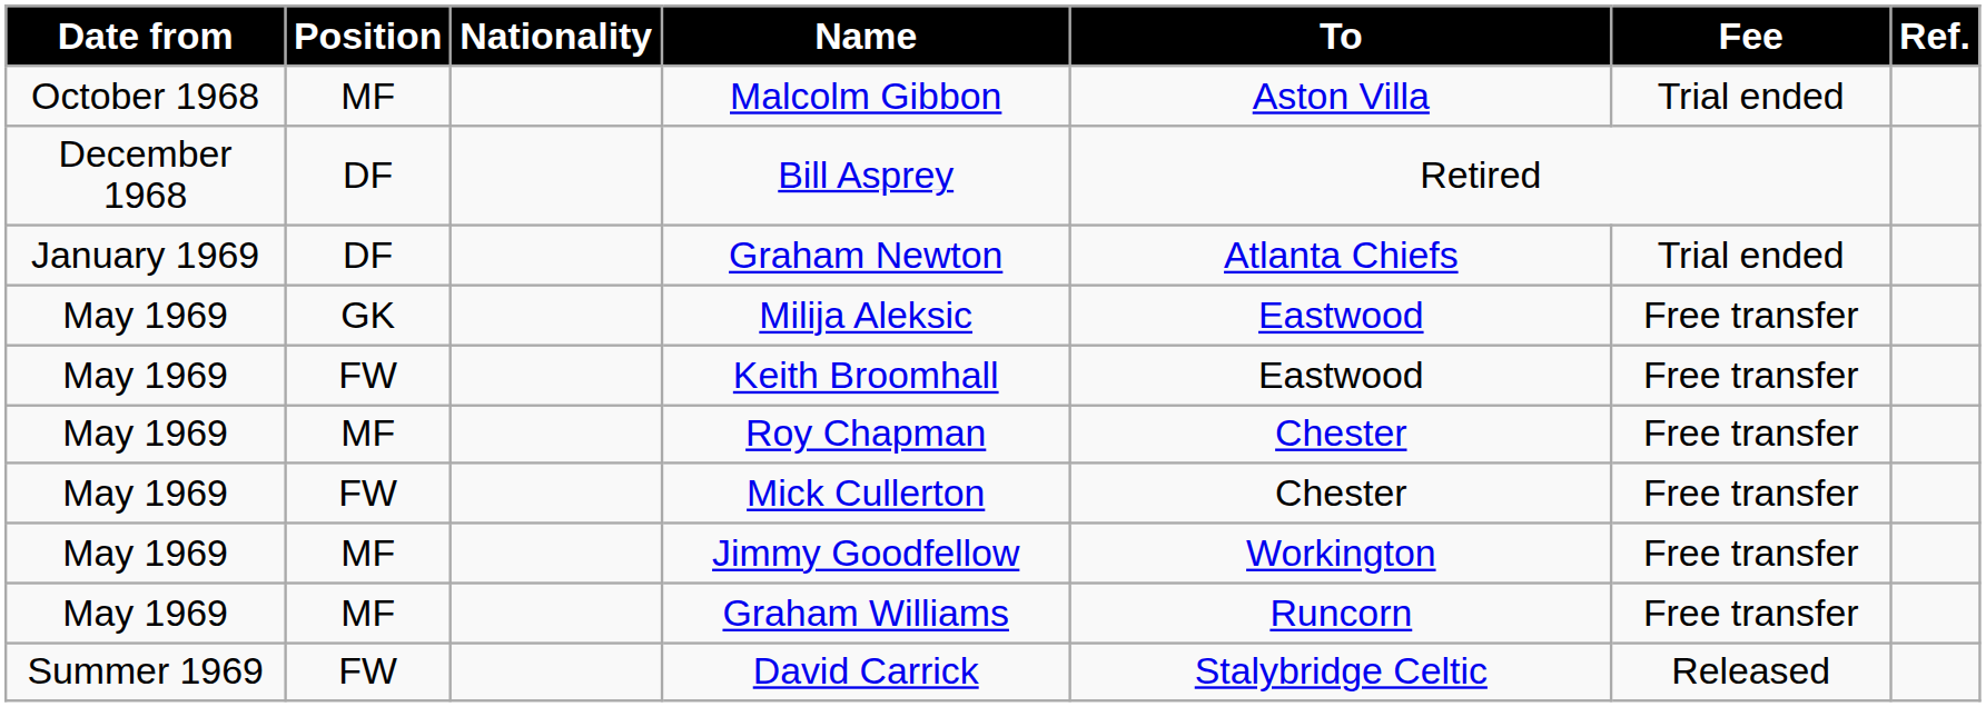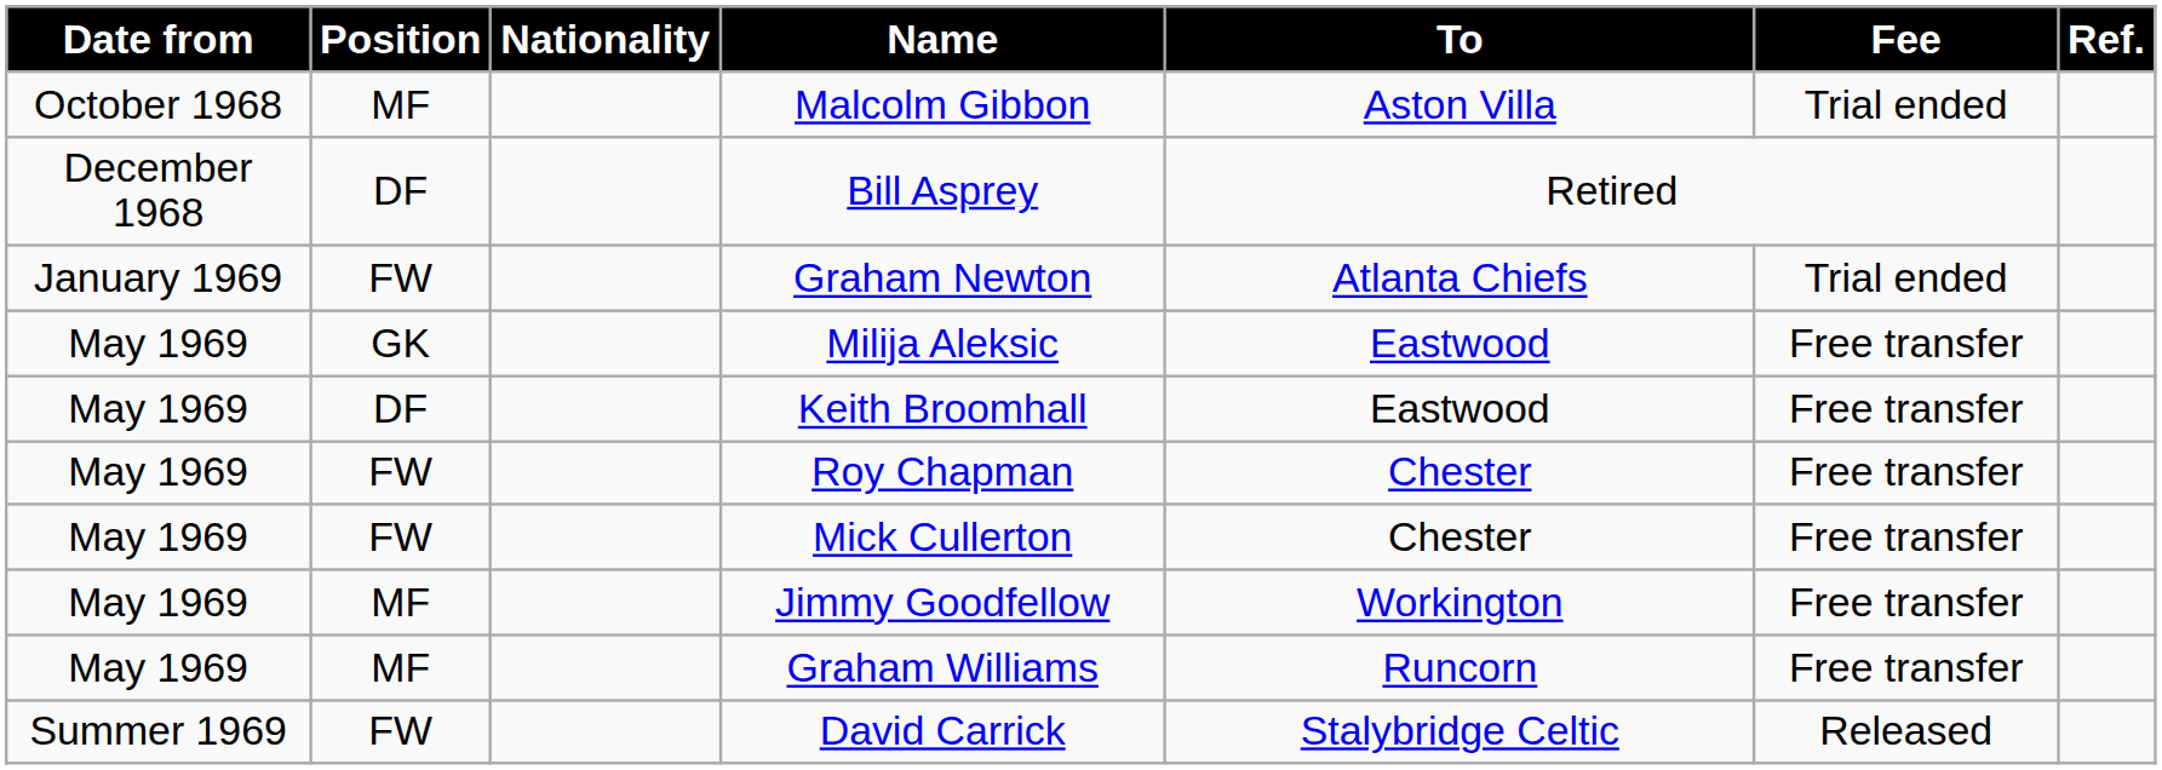Graham Newton | Position: DF -> FW
Keith Broomhall | Position: FW -> DF
Roy Chapman | Position: MF -> FW
